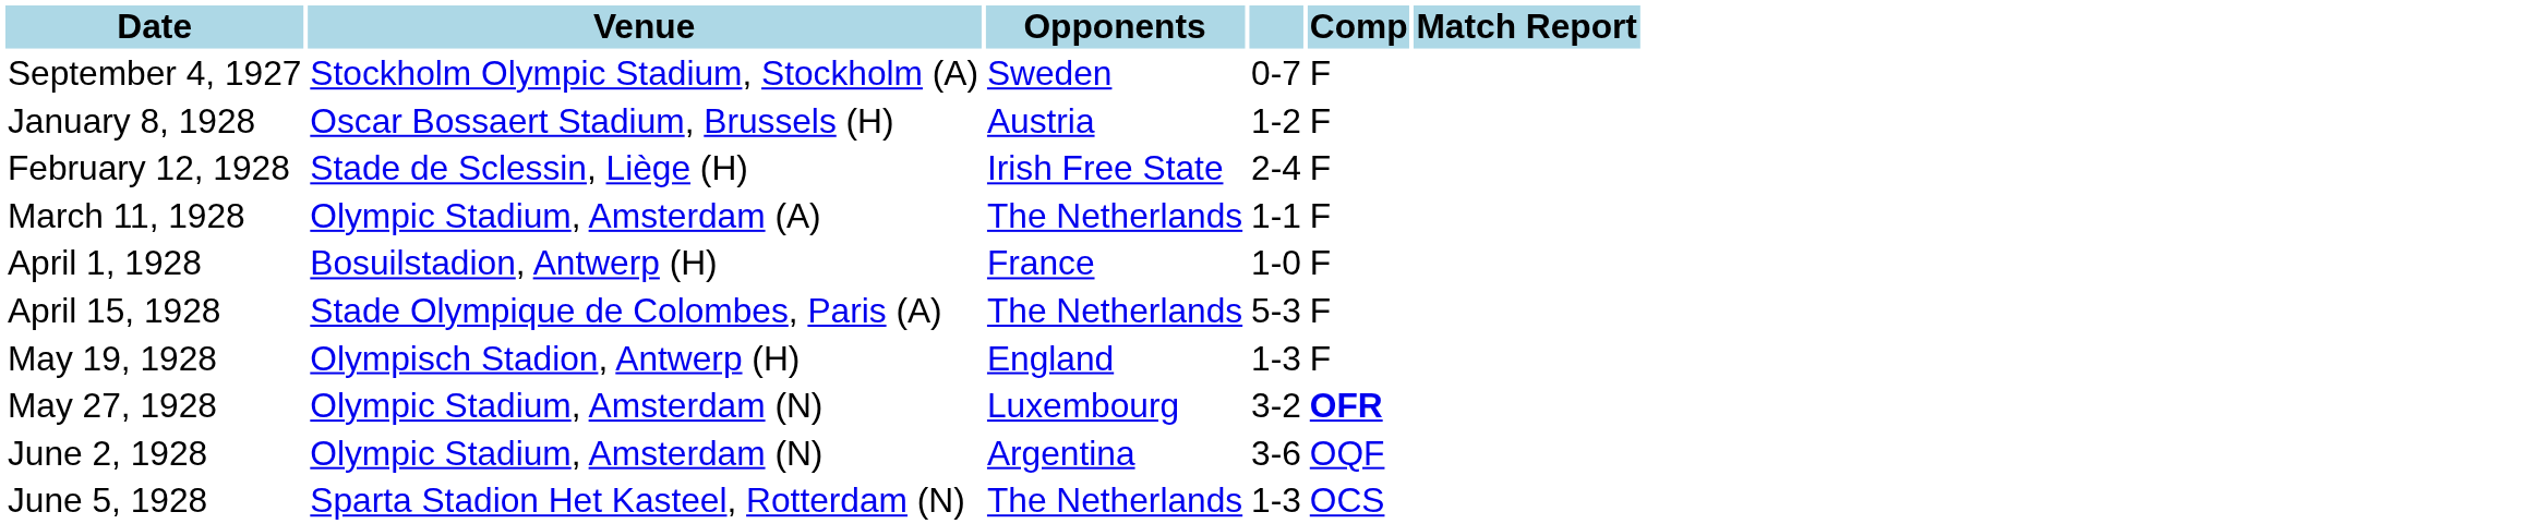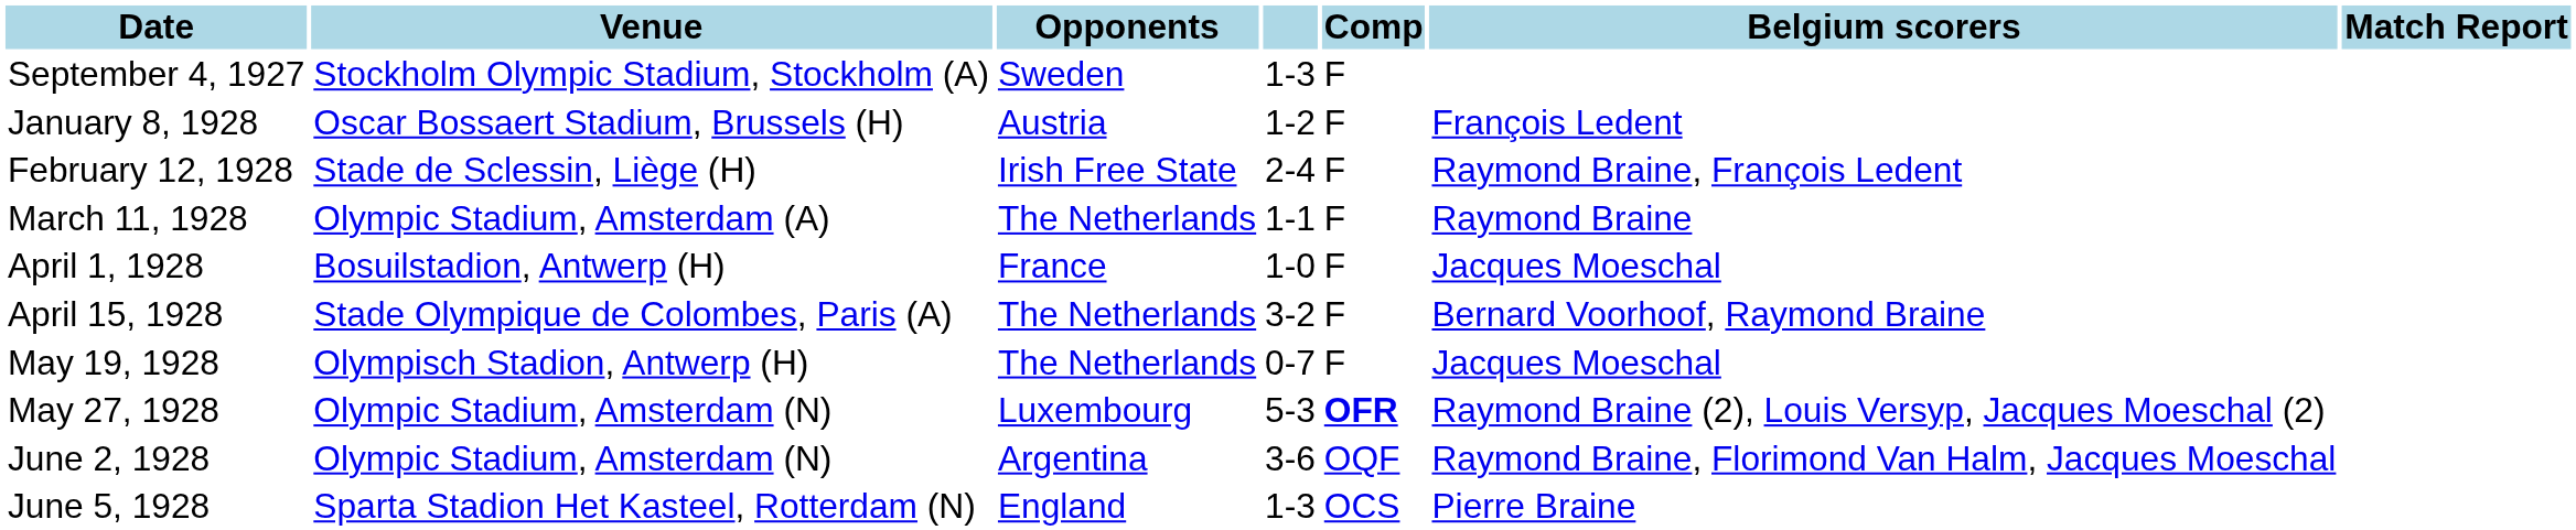+ column: Belgium scorers | François Ledent | Raymond Braine, François Ledent | Raymond Braine | Jacques Moeschal | Bernard Voorhoof, Raymond Braine | Jacques Moeschal | Raymond Braine (2), Louis Versyp, Jacques Moeschal (2) | Raymond Braine, Florimond Van Halm, Jacques Moeschal | Pierre Braine
September 4, 1927 | column 4: 0-7 -> 1-3
April 15, 1928 | column 4: 5-3 -> 3-2
May 19, 1928 | Opponents: England -> The Netherlands
May 19, 1928 | column 4: 1-3 -> 0-7
May 27, 1928 | column 4: 3-2 -> 5-3
June 5, 1928 | Opponents: The Netherlands -> England
